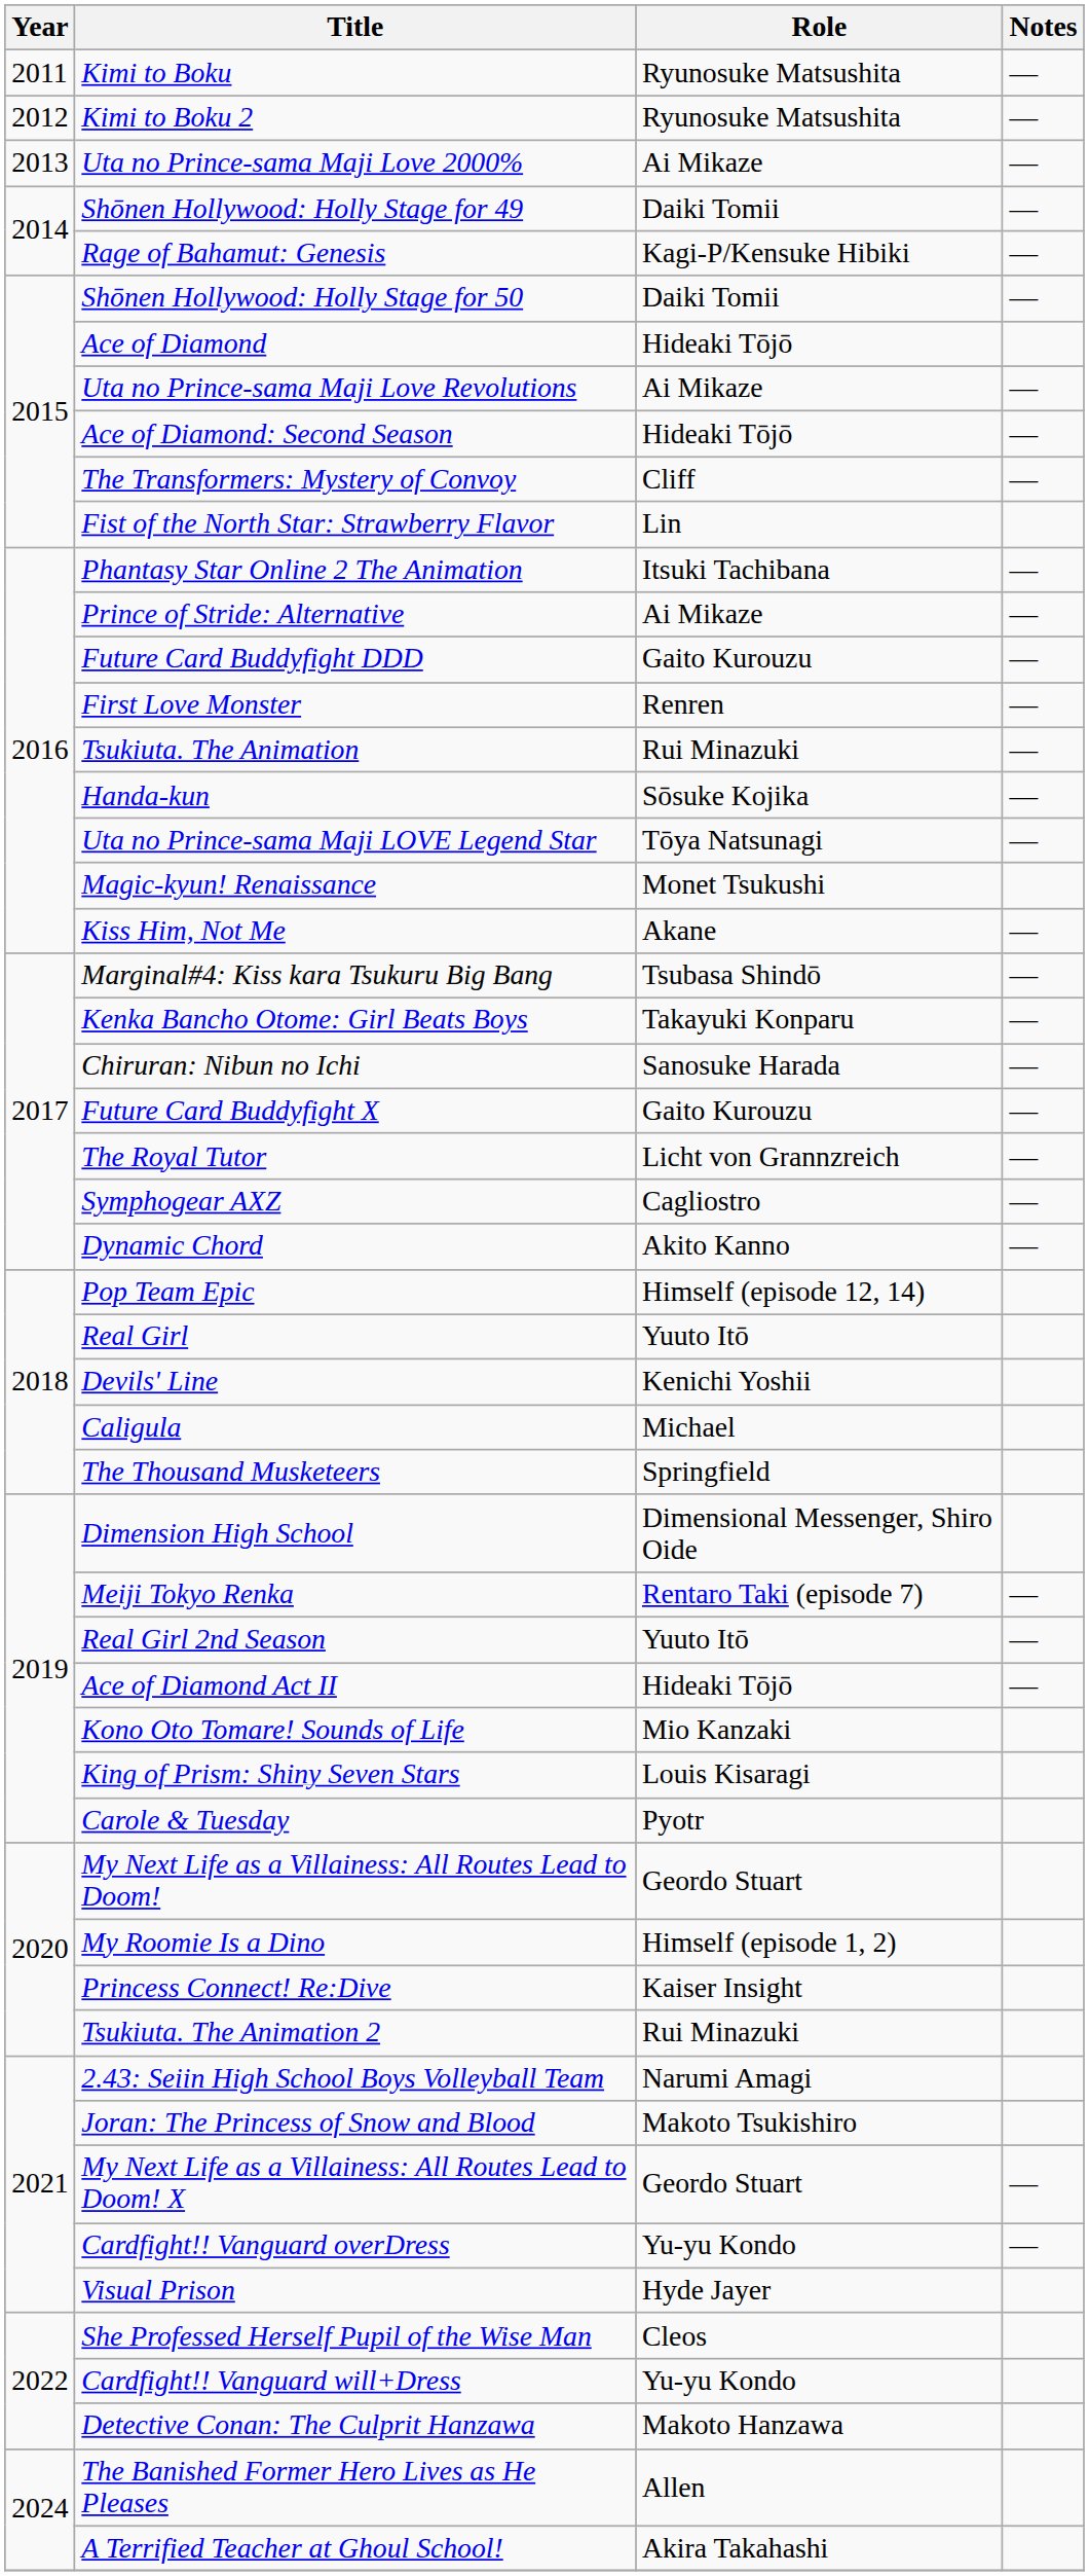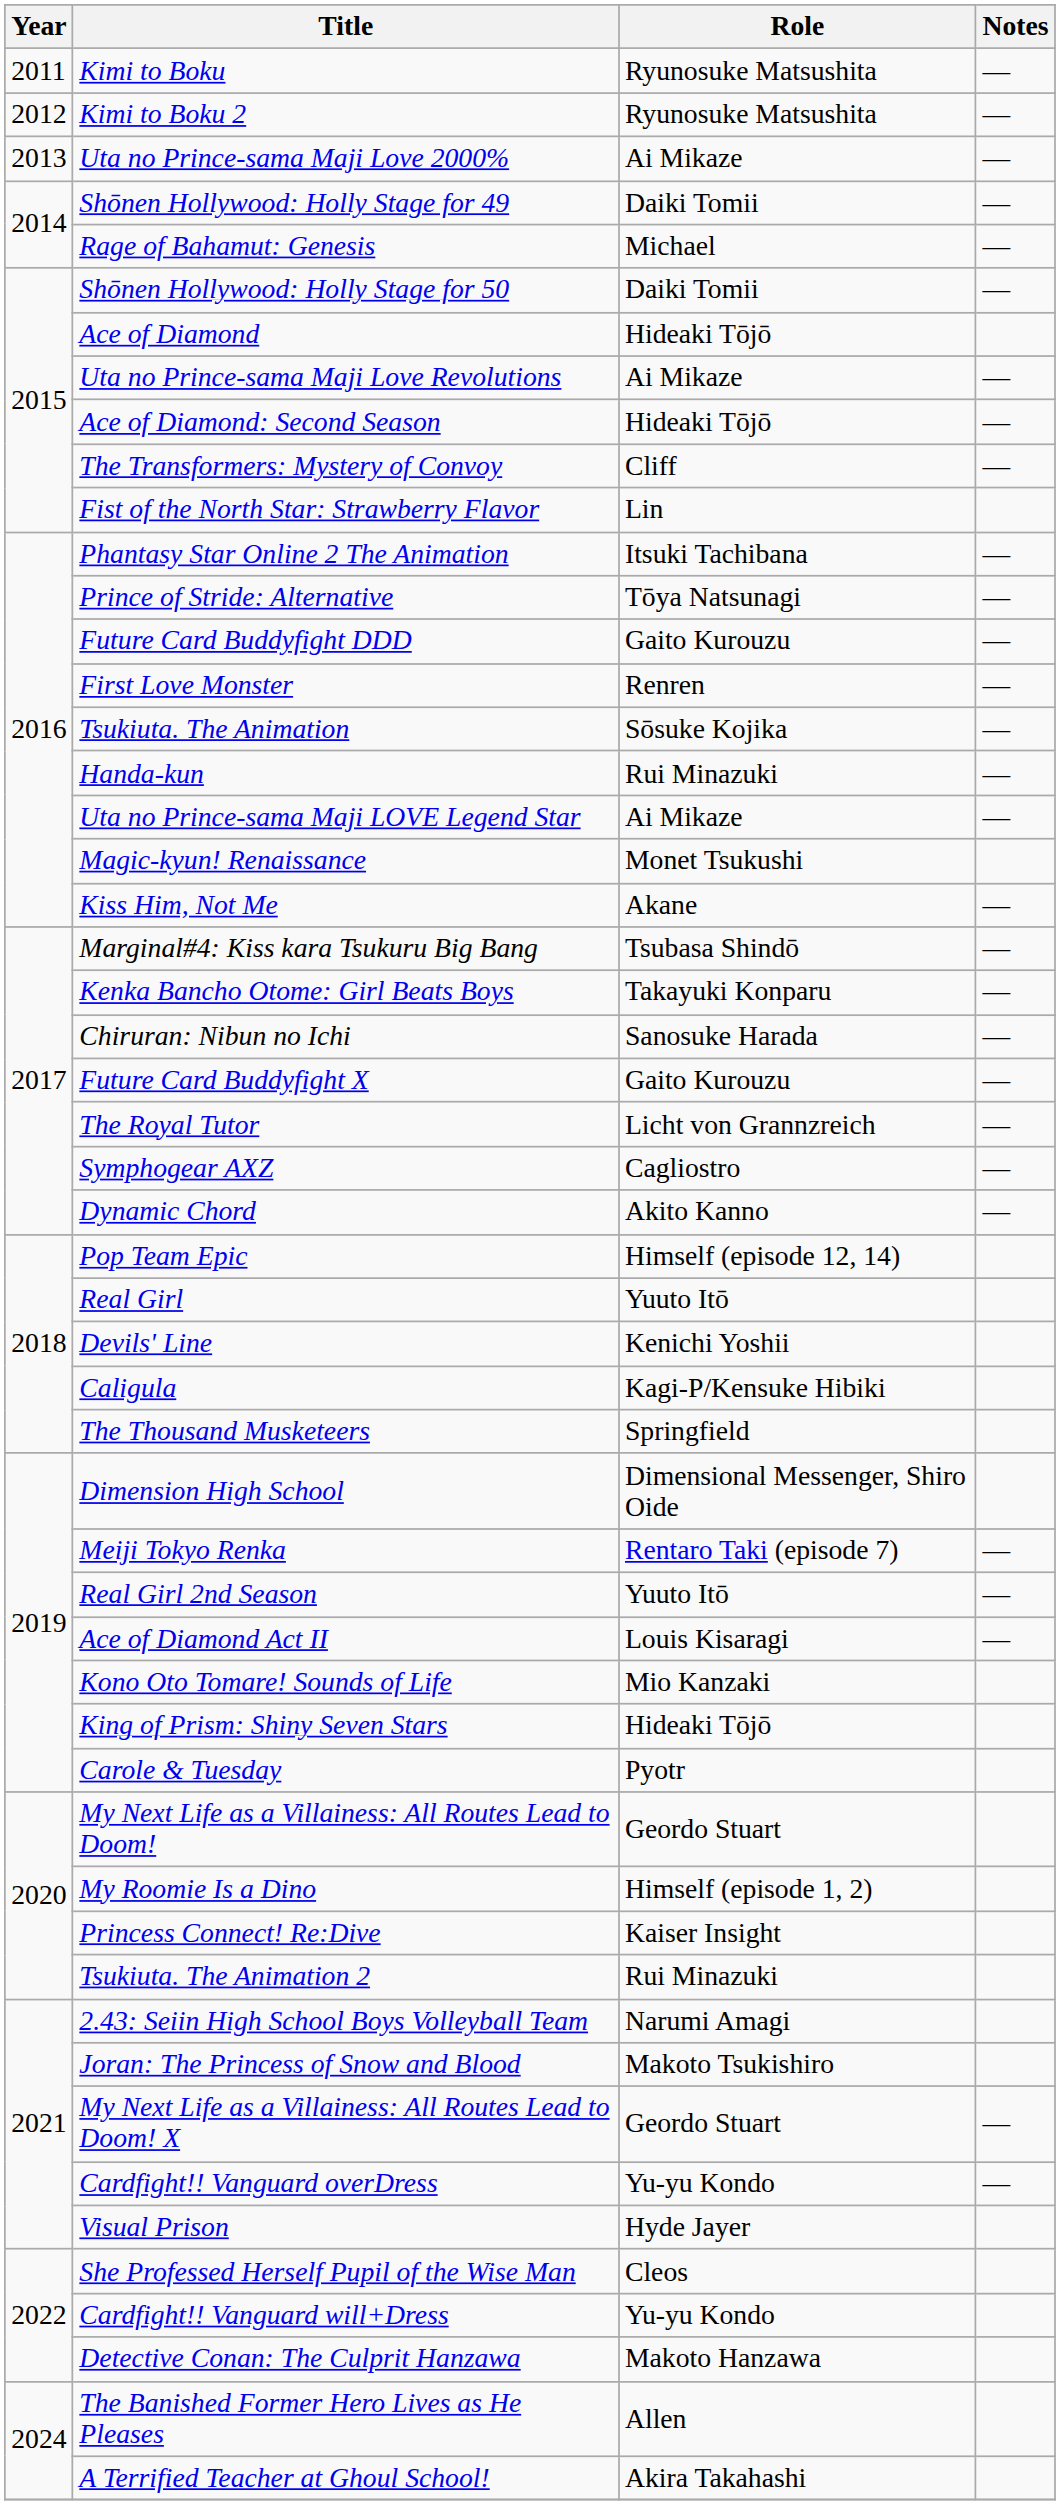Rage of Bahamut: Genesis | Role: Kagi-P/Kensuke Hibiki -> Michael
Prince of Stride: Alternative | Role: Ai Mikaze -> Tōya Natsunagi
Tsukiuta. The Animation | Role: Rui Minazuki -> Sōsuke Kojika
Handa-kun | Role: Sōsuke Kojika -> Rui Minazuki
Uta no Prince-sama Maji LOVE Legend Star | Role: Tōya Natsunagi -> Ai Mikaze
Caligula | Role: Michael -> Kagi-P/Kensuke Hibiki
Ace of Diamond Act II | Role: Hideaki Tōjō -> Louis Kisaragi
King of Prism: Shiny Seven Stars | Role: Louis Kisaragi -> Hideaki Tōjō
